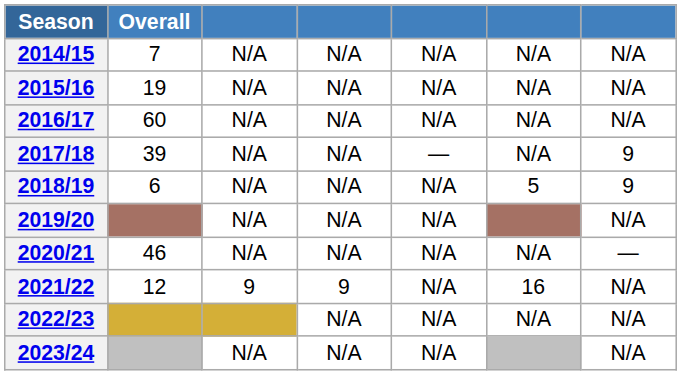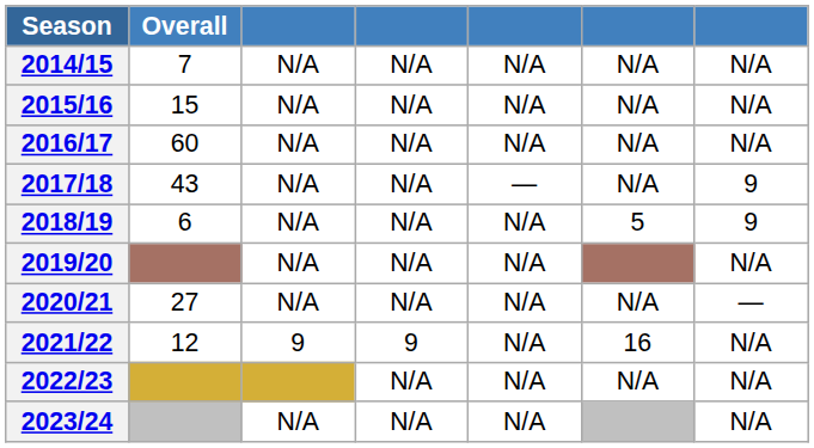2015/16 | Overall: 19 -> 15
2017/18 | Overall: 39 -> 43
2020/21 | Overall: 46 -> 27
